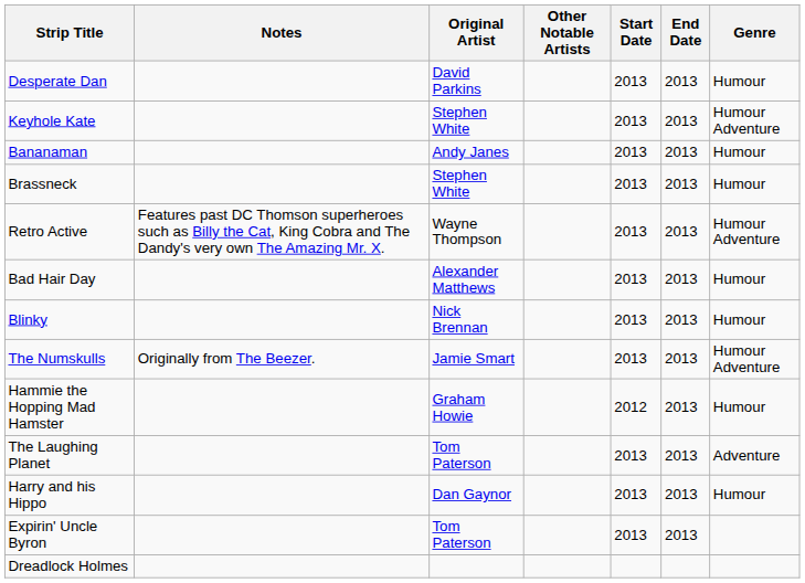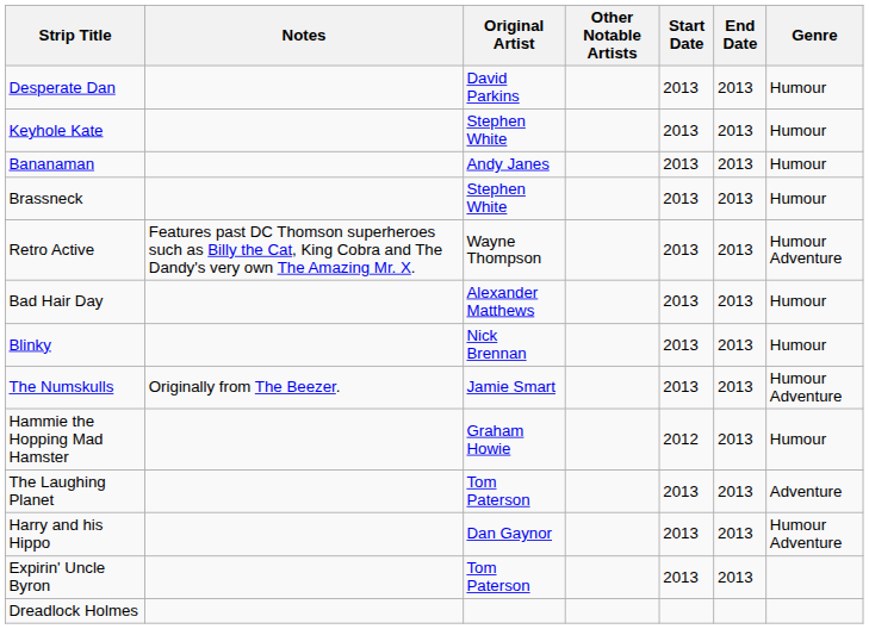Keyhole Kate | Genre: Humour Adventure -> Humour
Harry and his Hippo | Genre: Humour -> Humour Adventure
